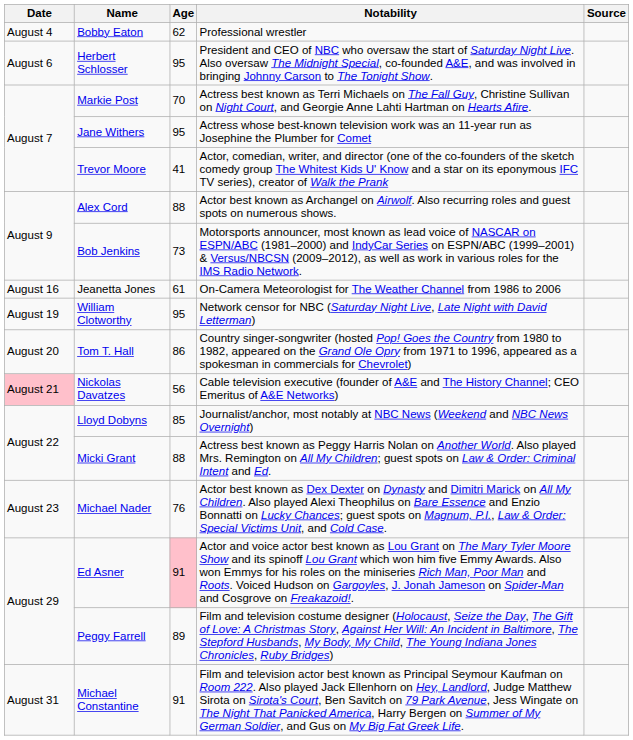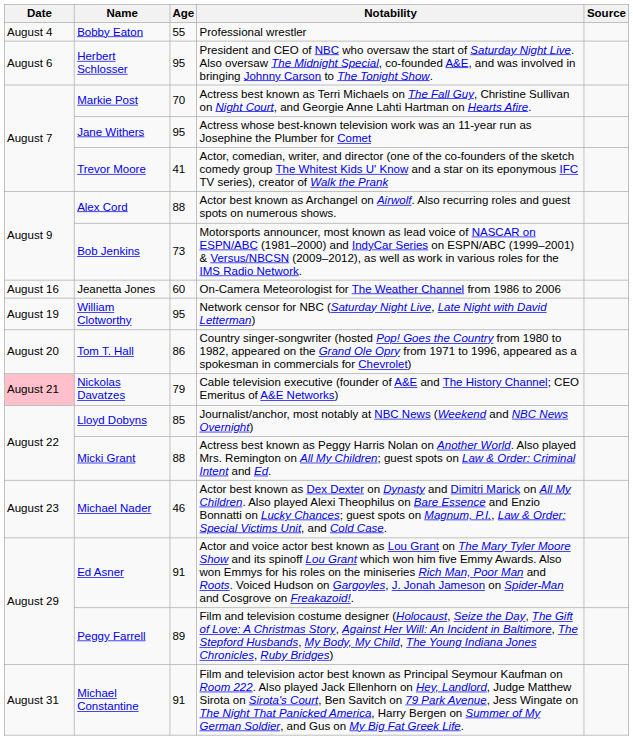Bobby Eaton | Age: 62 -> 55
Jeanetta Jones | Age: 61 -> 60
Nickolas Davatzes | Age: 56 -> 79
Michael Nader | Age: 76 -> 46
Ed Asner | Age: pink background -> no background
